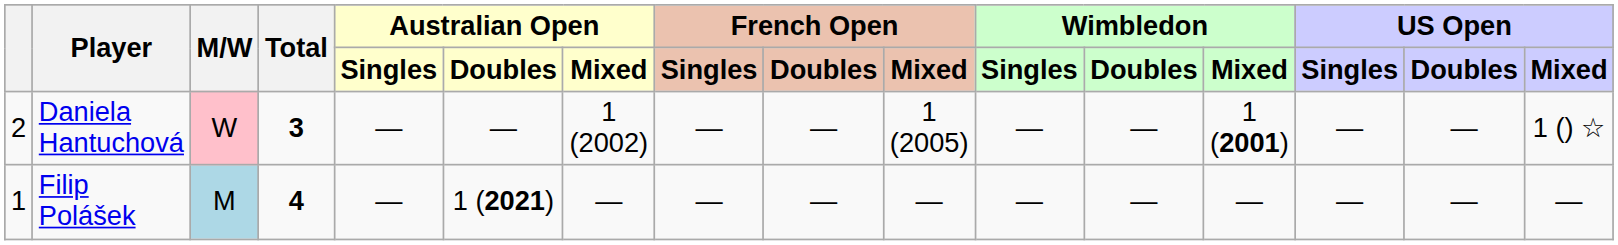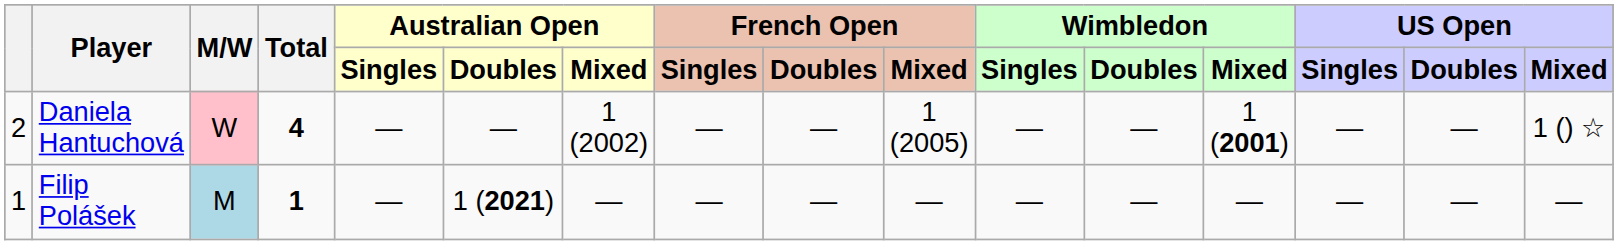Daniela Hantuchová | Total: 3 -> 4
Filip Polášek | Total: 4 -> 1
